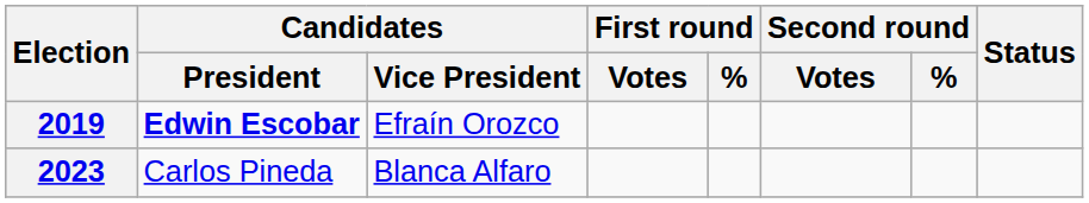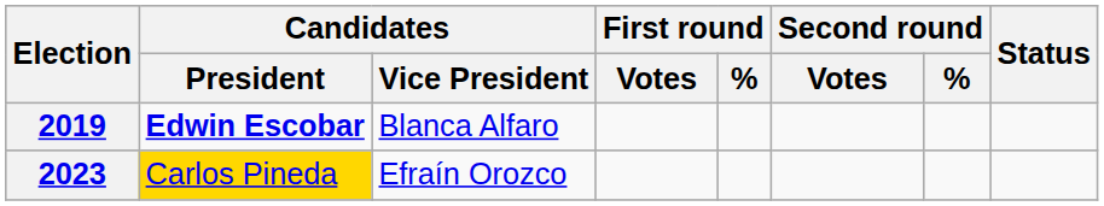2019 | Candidates / Vice President: Efraín Orozco -> Blanca Alfaro
2023 | Candidates / President: no background -> gold background
2023 | Candidates / Vice President: Blanca Alfaro -> Efraín Orozco
